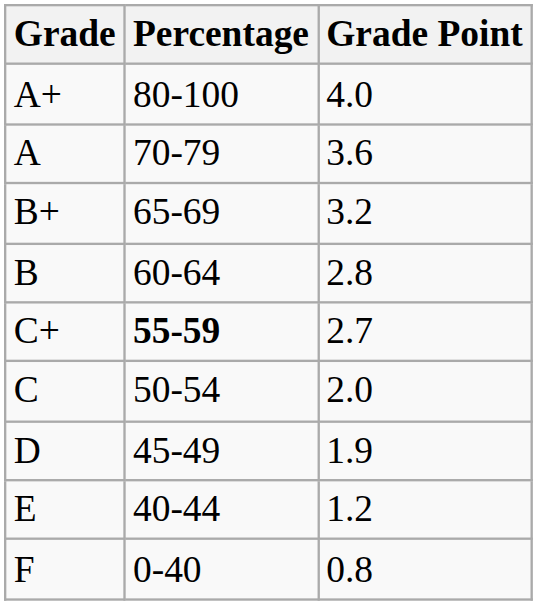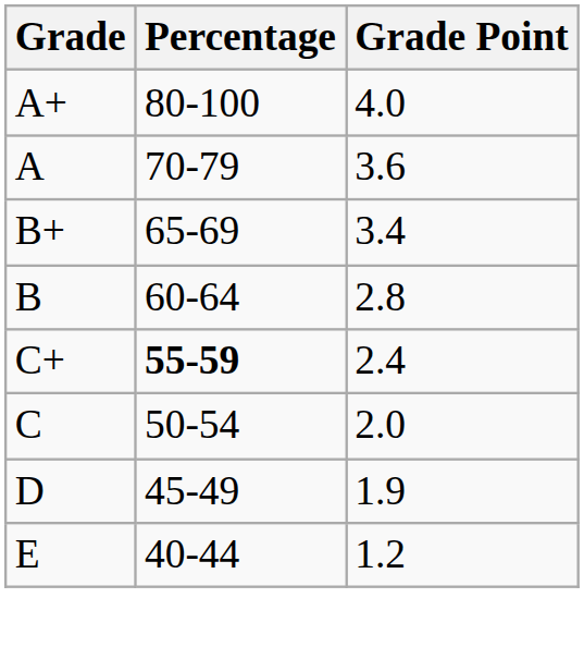B+ | Grade Point: 3.2 -> 3.4
C+ | Grade Point: 2.7 -> 2.4
- row: F | 0-40 | 0.8
